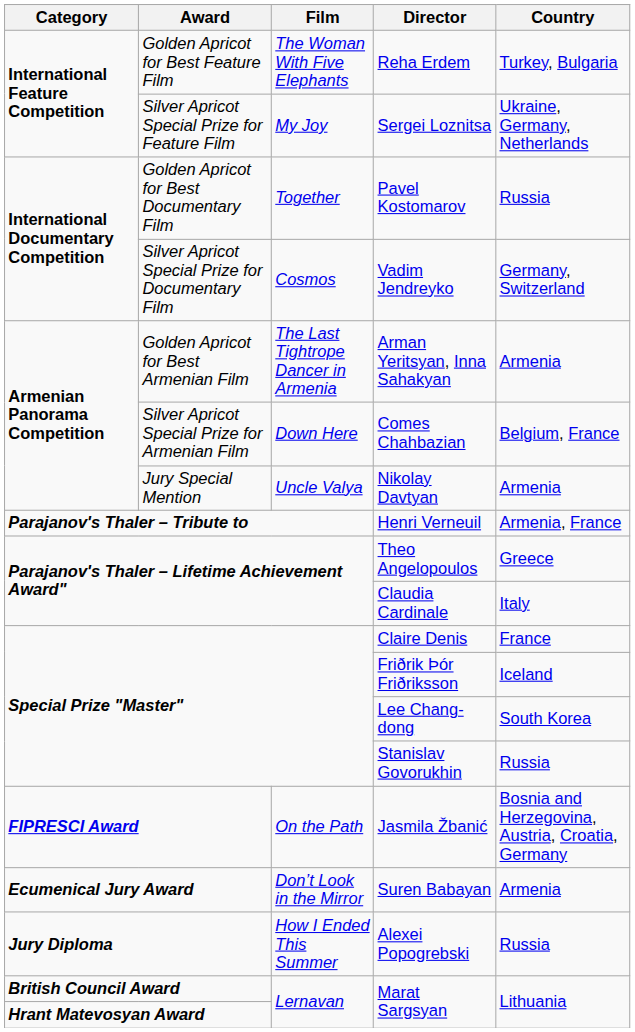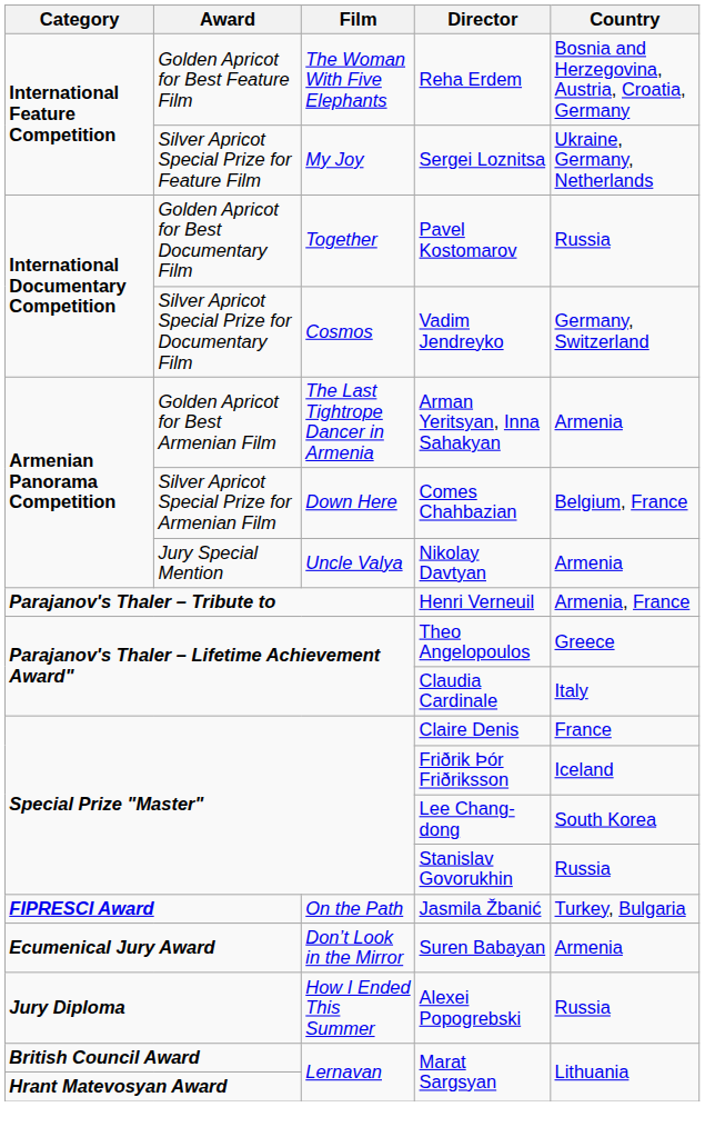Reha Erdem | Country: Turkey, Bulgaria -> Bosnia and Herzegovina, Austria, Croatia, Germany
Jasmila Žbanić | Country: Bosnia and Herzegovina, Austria, Croatia, Germany -> Turkey, Bulgaria
